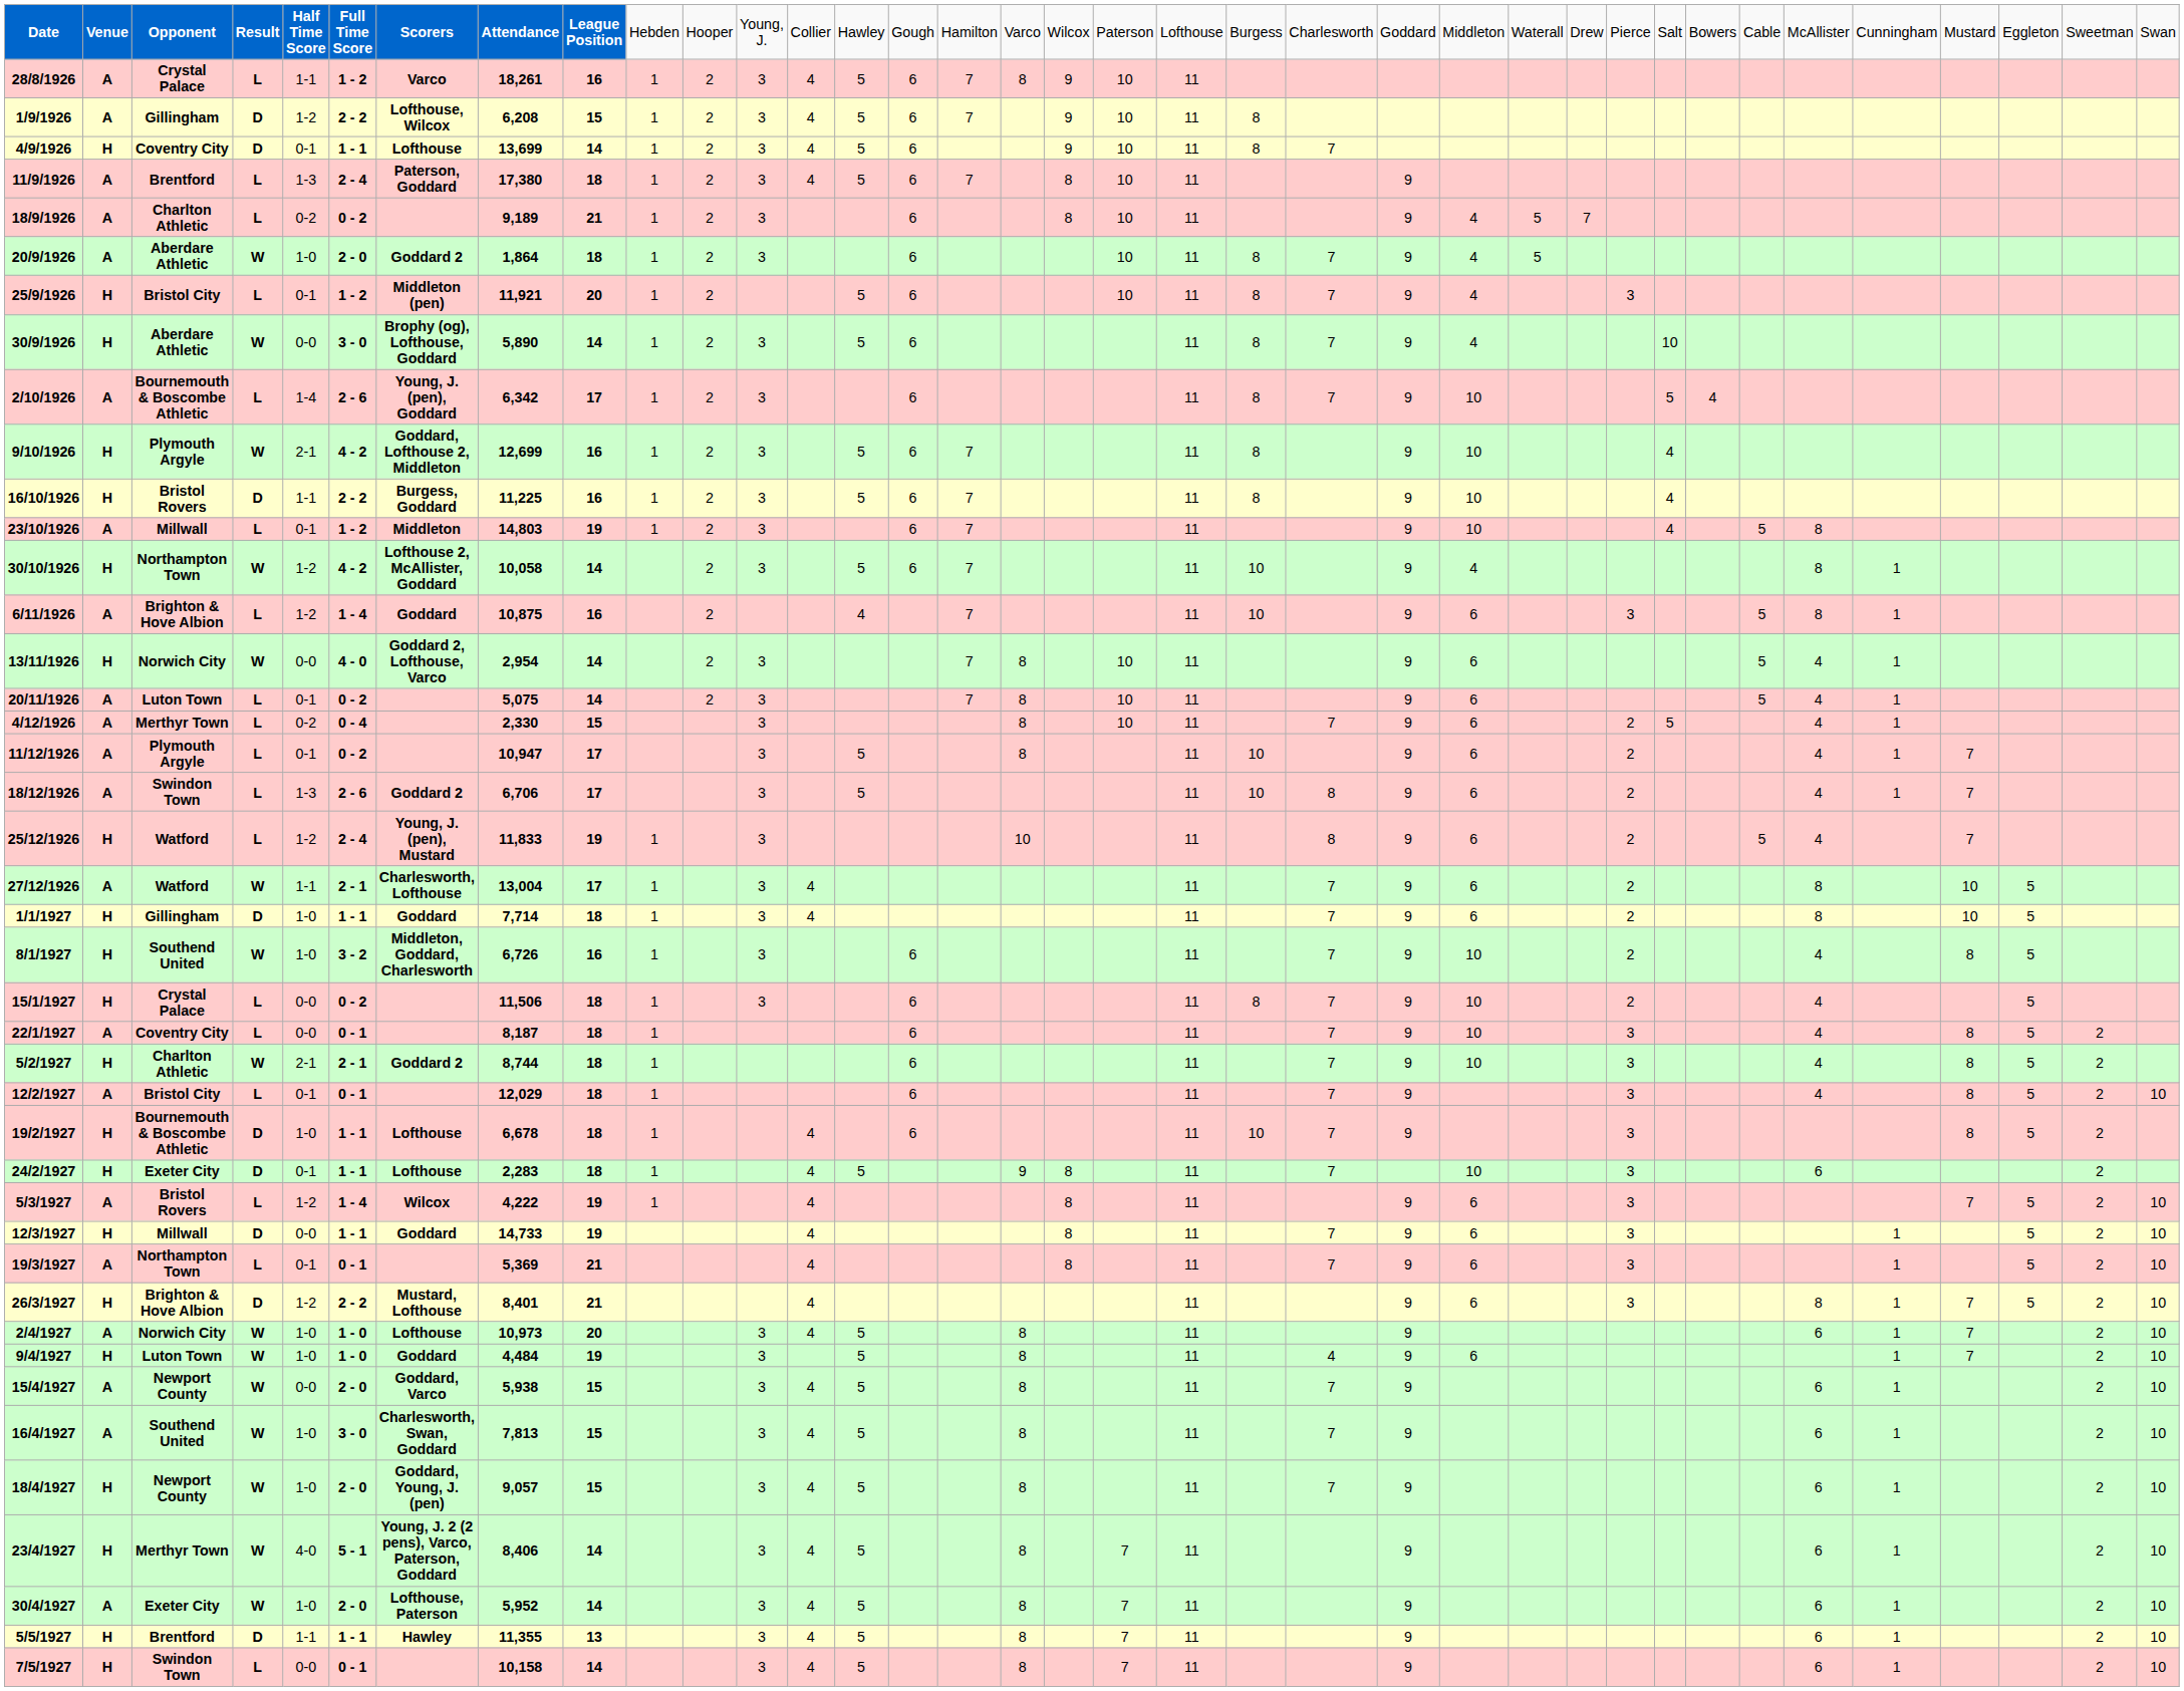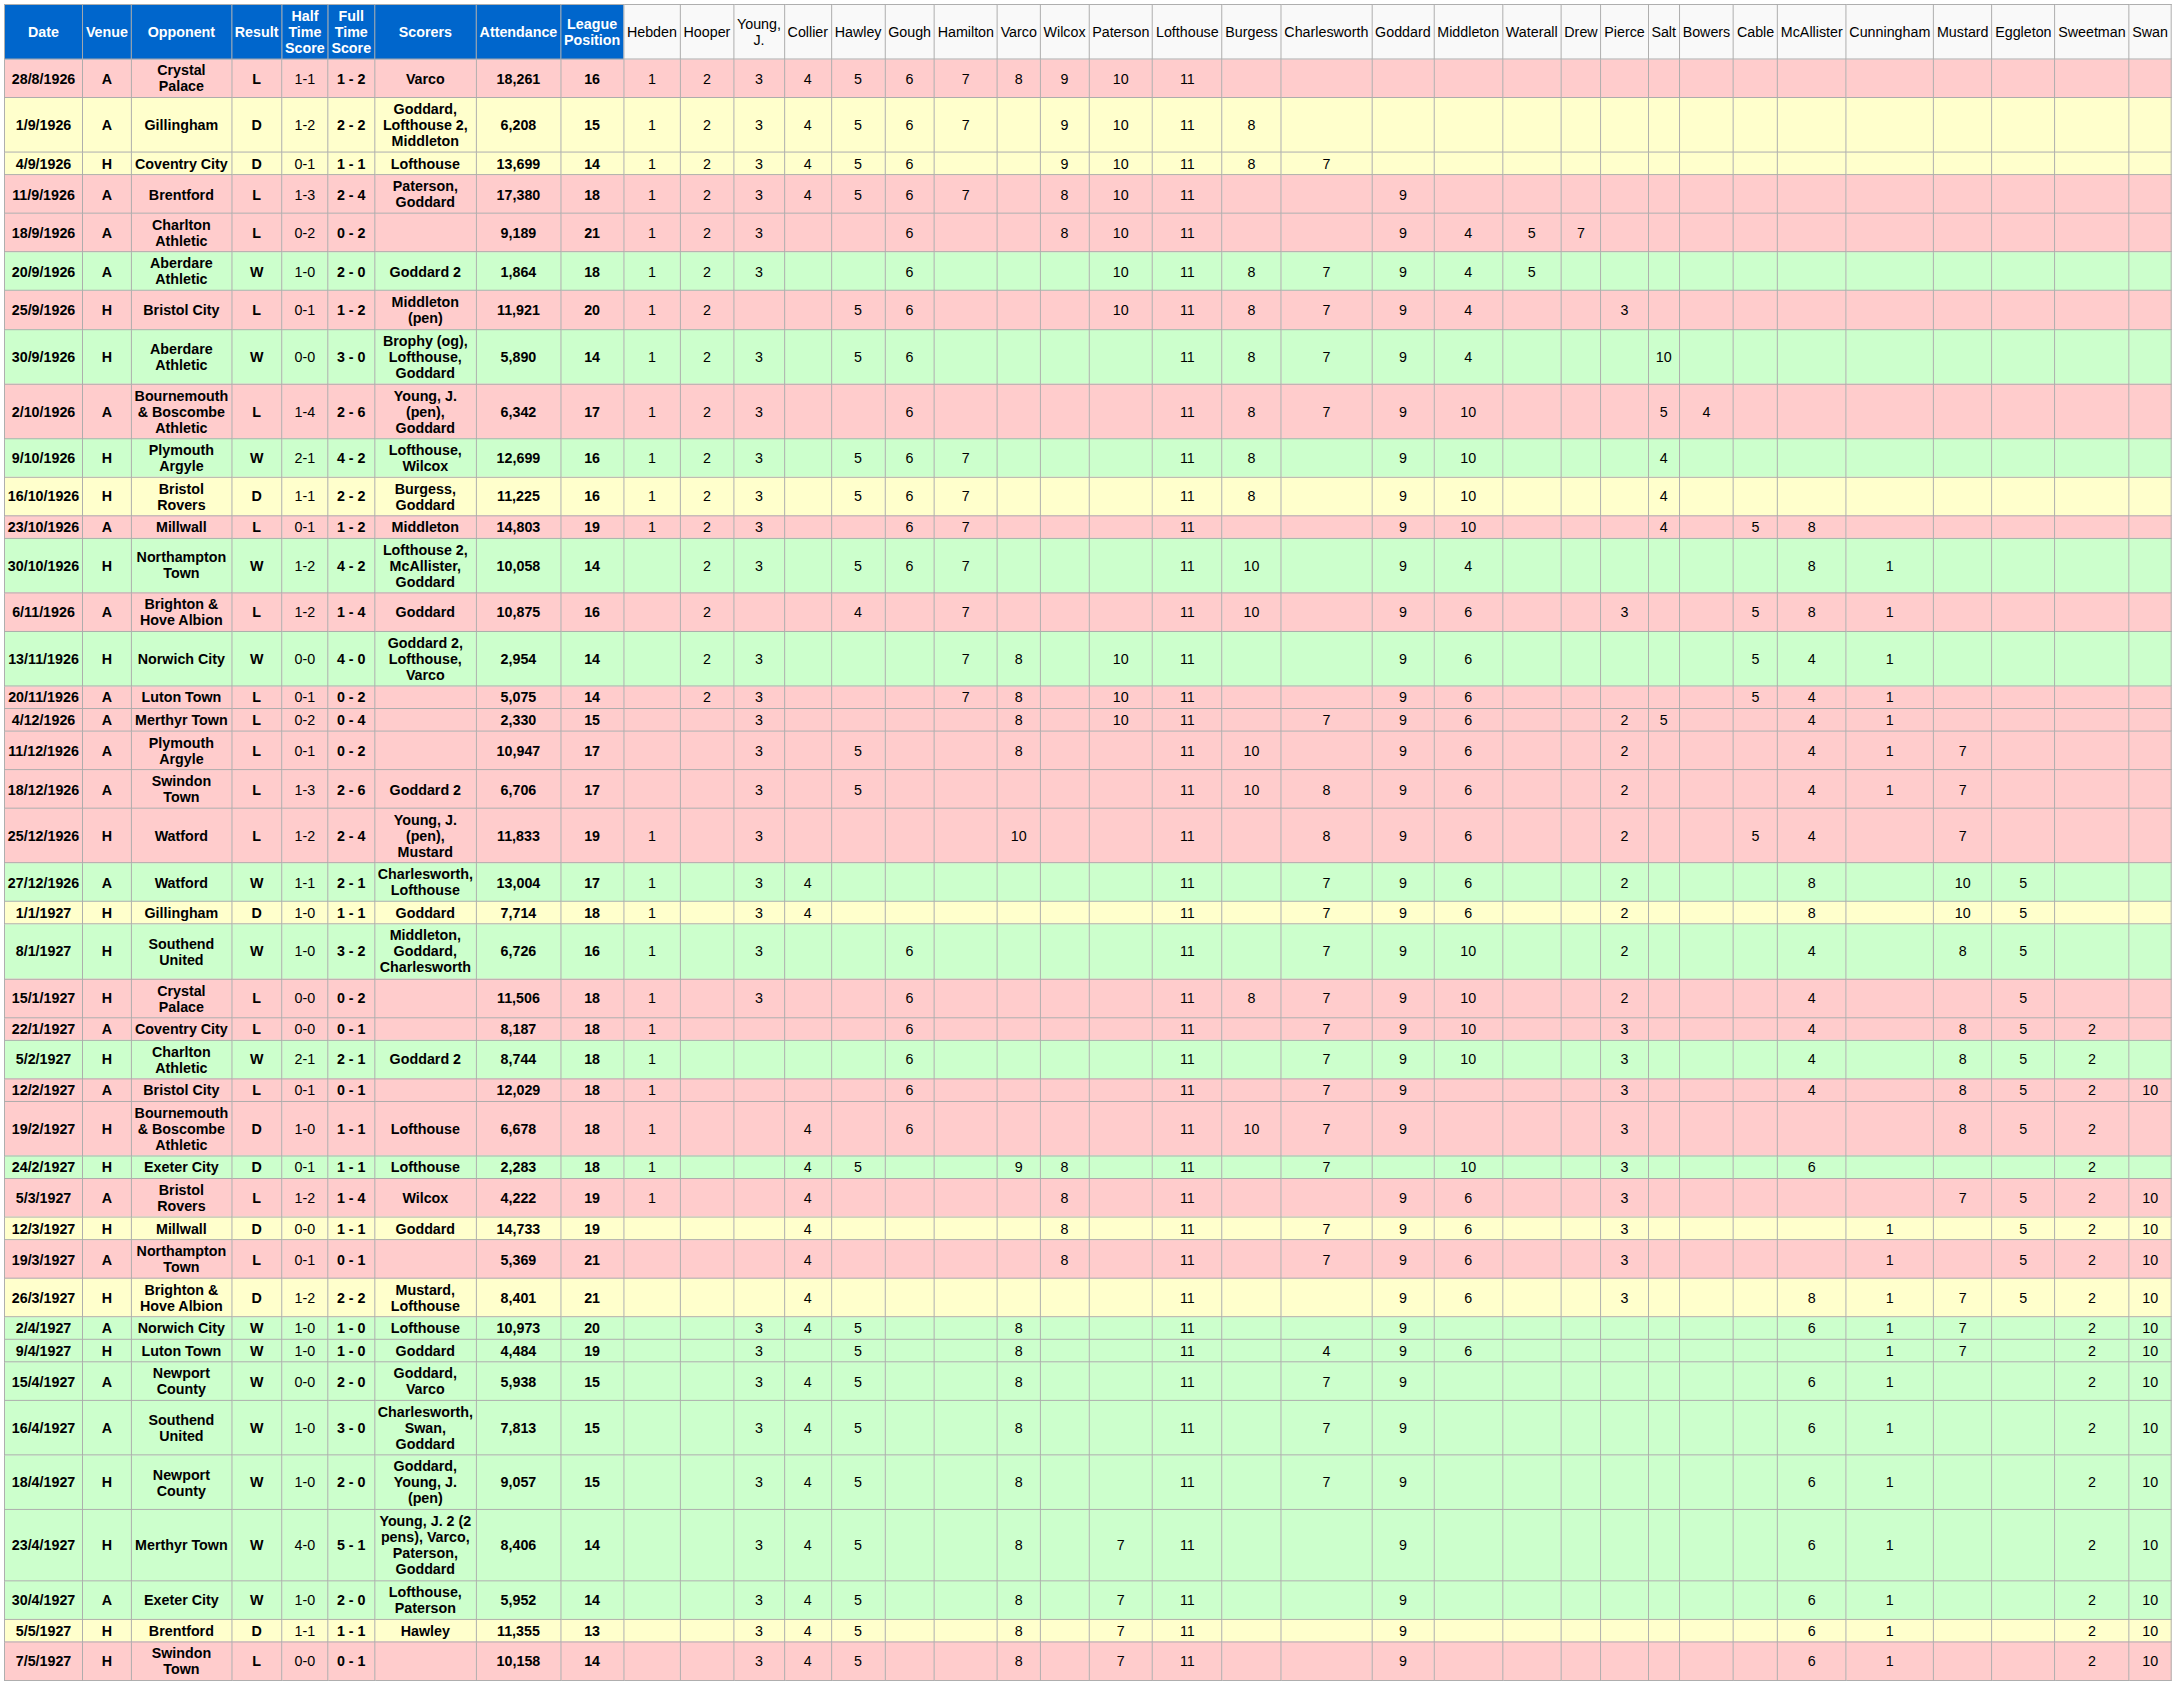1/9/1926 | column 7: Lofthouse, Wilcox -> Goddard, Lofthouse 2, Middleton
9/10/1926 | column 7: Goddard, Lofthouse 2, Middleton -> Lofthouse, Wilcox
